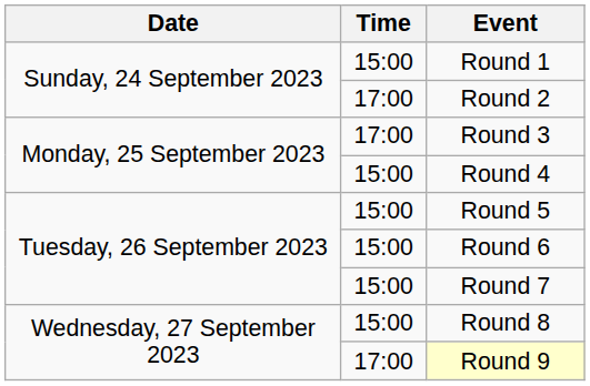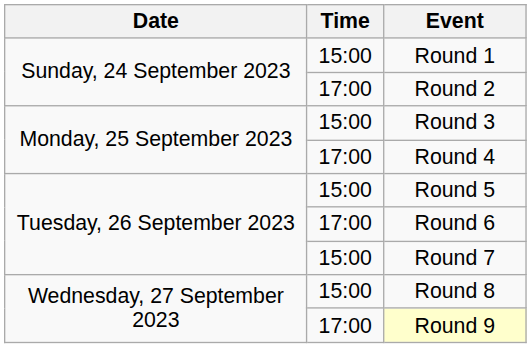Round 3 | Time: 17:00 -> 15:00
Round 4 | Time: 15:00 -> 17:00
Round 6 | Time: 15:00 -> 17:00
